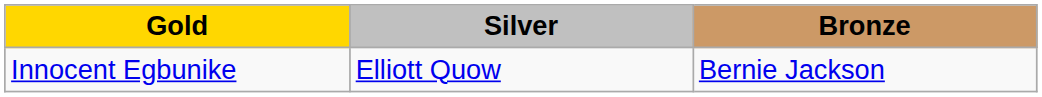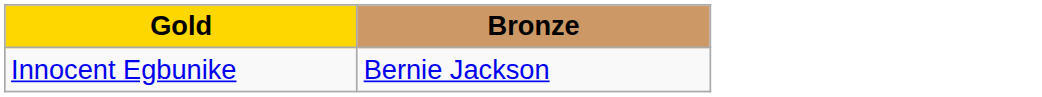- column: Silver | Elliott Quow
